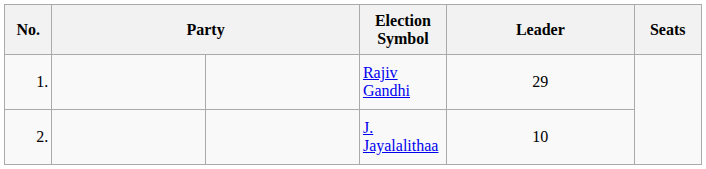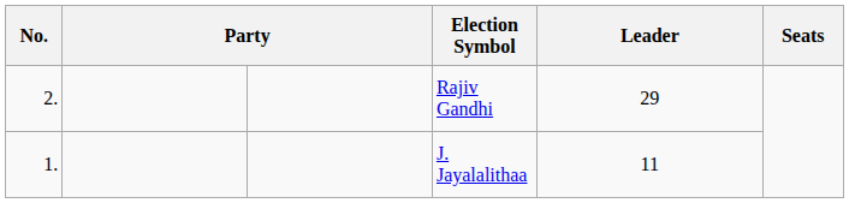Rajiv Gandhi | No.: 1. -> 2.
J. Jayalalithaa | No.: 2. -> 1.
J. Jayalalithaa | Leader: 10 -> 11
